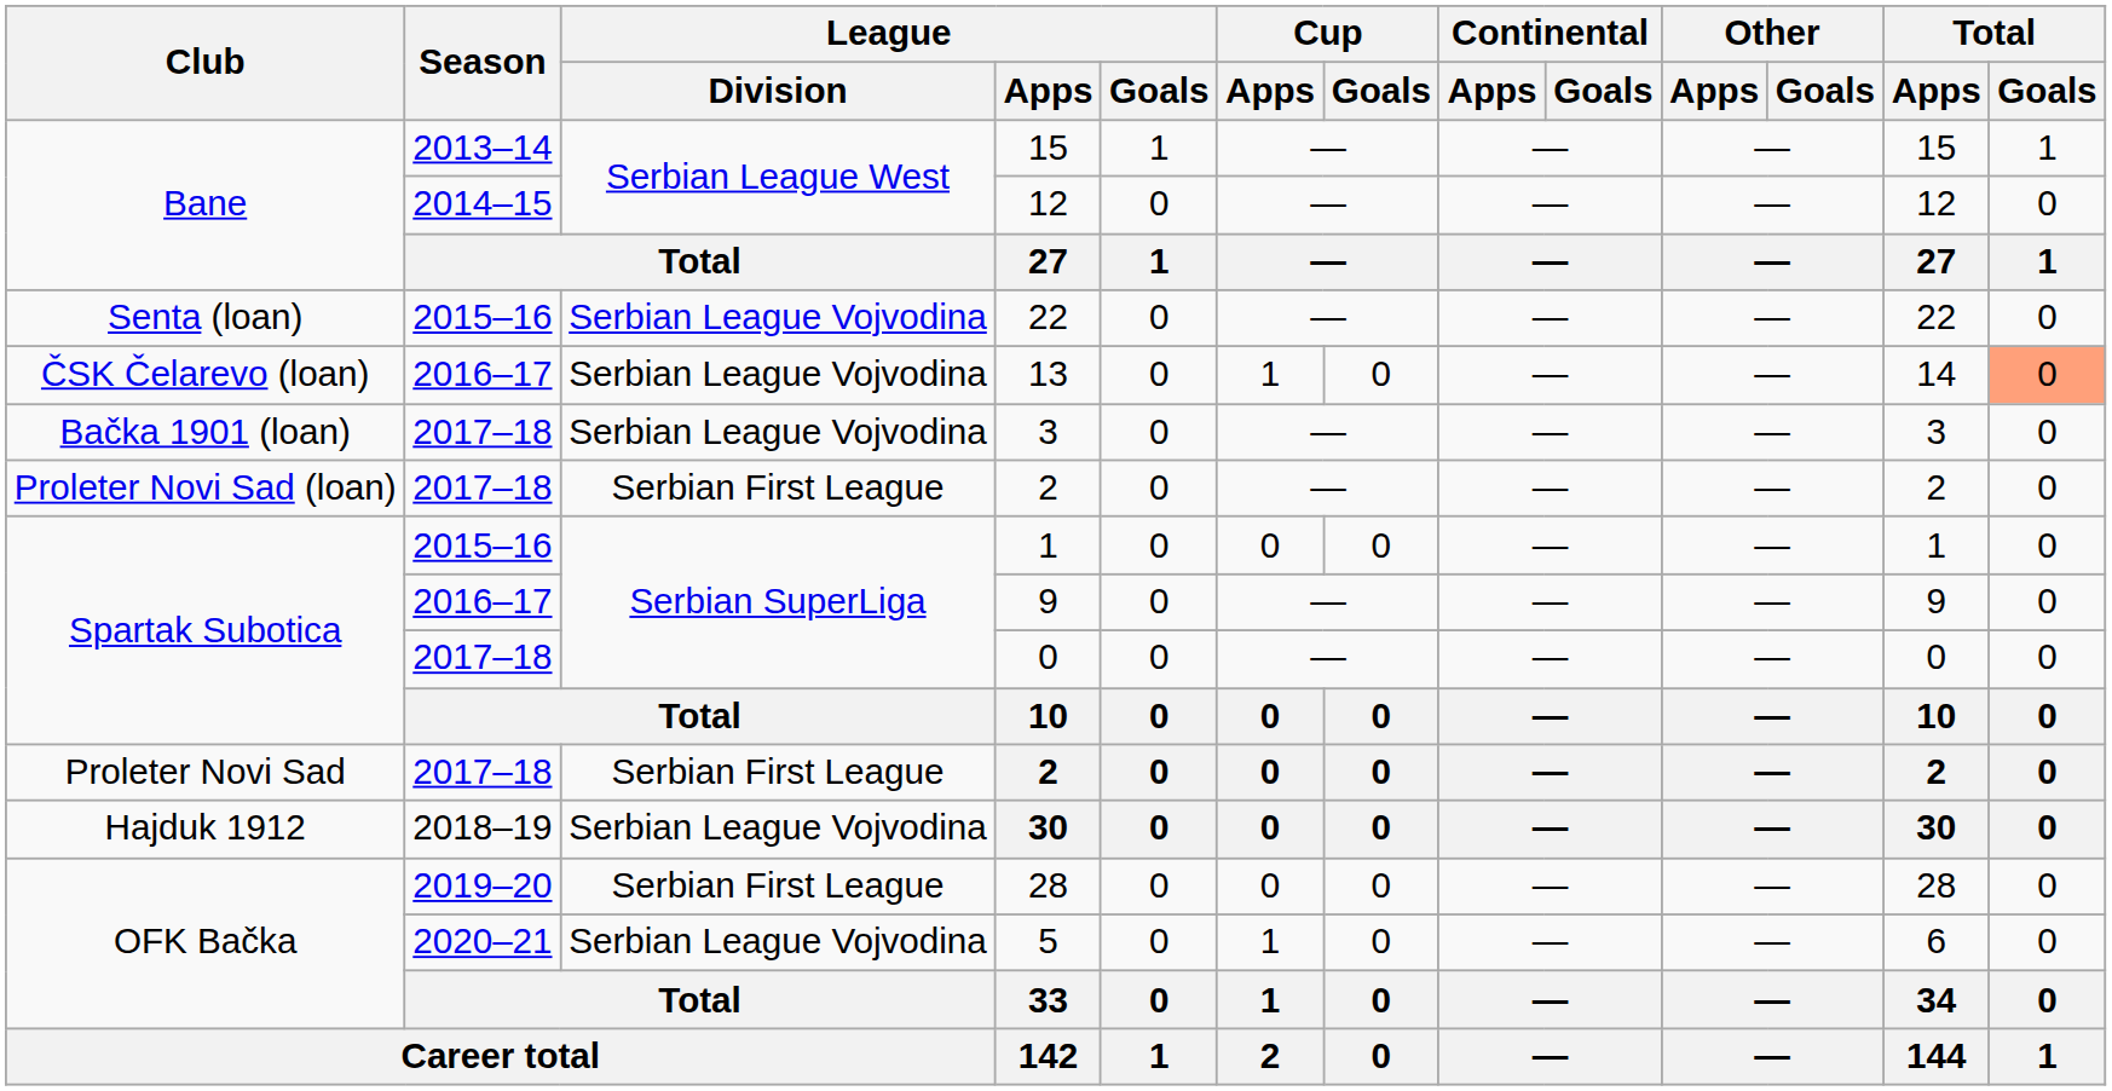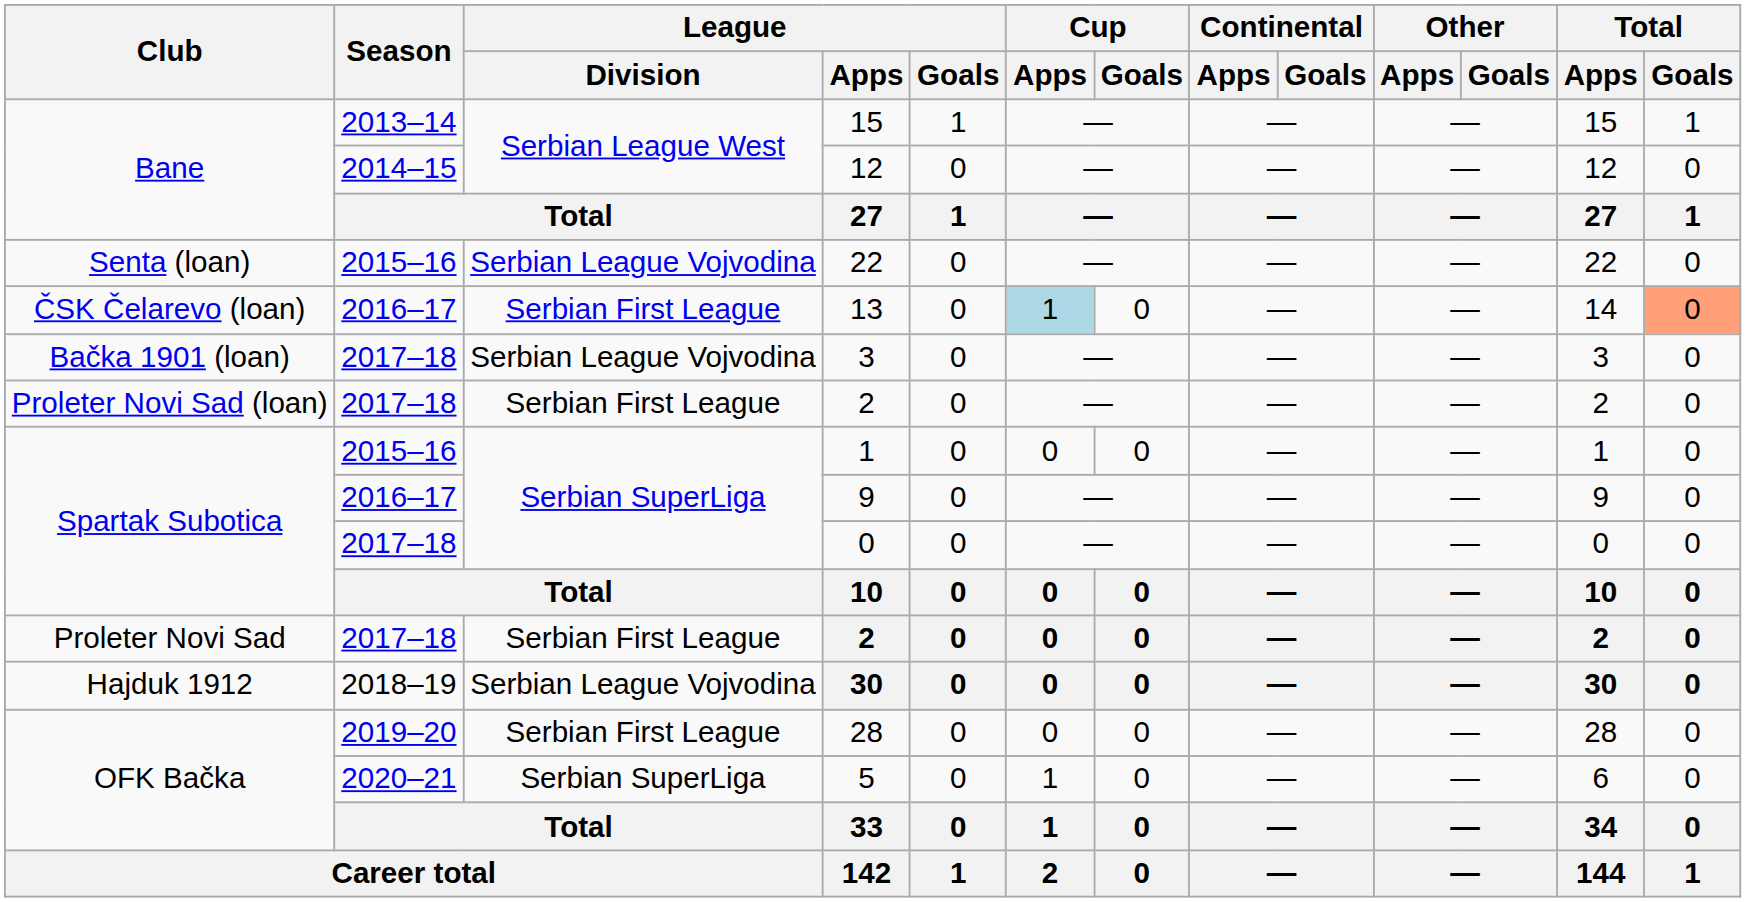13 | League / Division: Serbian League Vojvodina -> Serbian First League
13 | Cup / Apps: no background -> lightblue background
5 | League / Division: Serbian League Vojvodina -> Serbian SuperLiga
